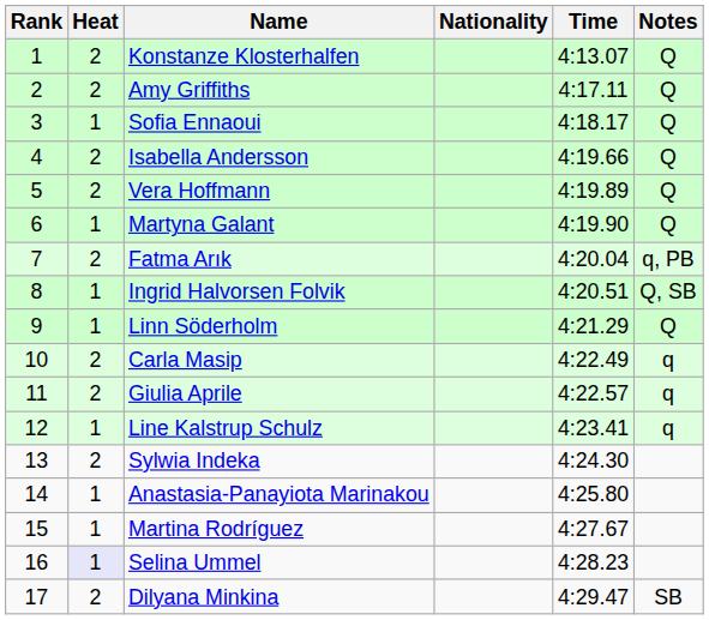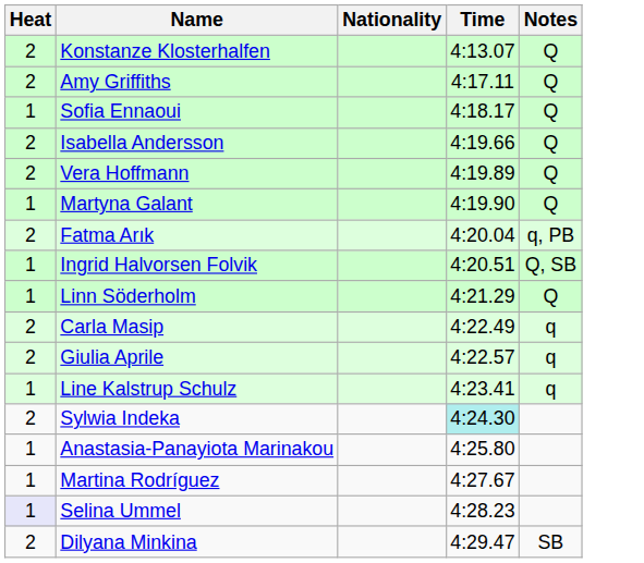- column: Rank | 1 | 2 | 3 | 4 | 5 | 6 | 7 | 8 | 9 | 10 | 11 | 12 | 13 | 14 | 15 | 16 | 17
Sylwia Indeka | Time: no background -> paleturquoise background
